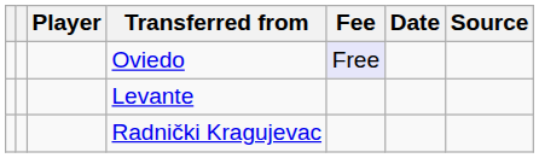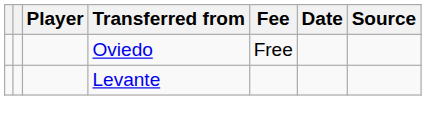Oviedo | Fee: lavender background -> no background
- row: Radnički Kragujevac
